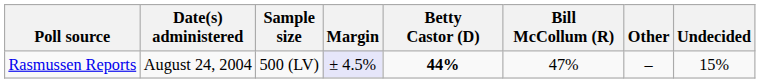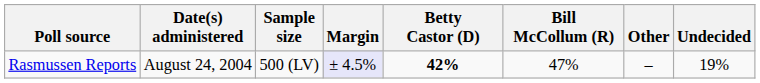Rasmussen Reports | Betty Castor (D): 44% -> 42%
Rasmussen Reports | Undecided: 15% -> 19%
